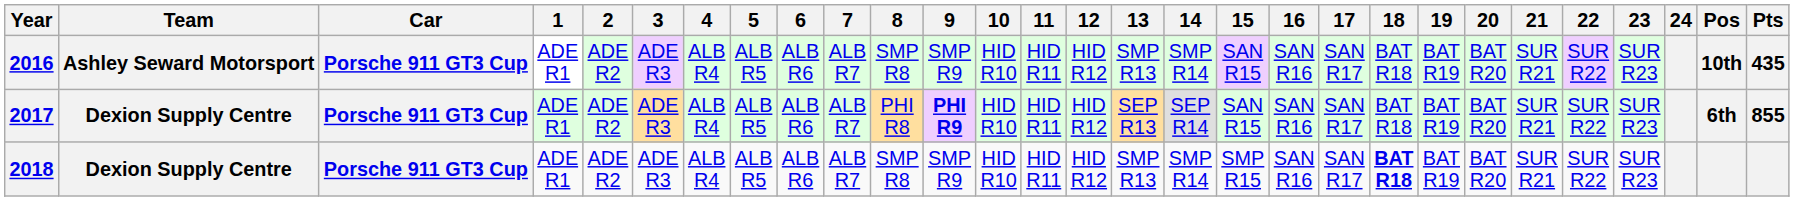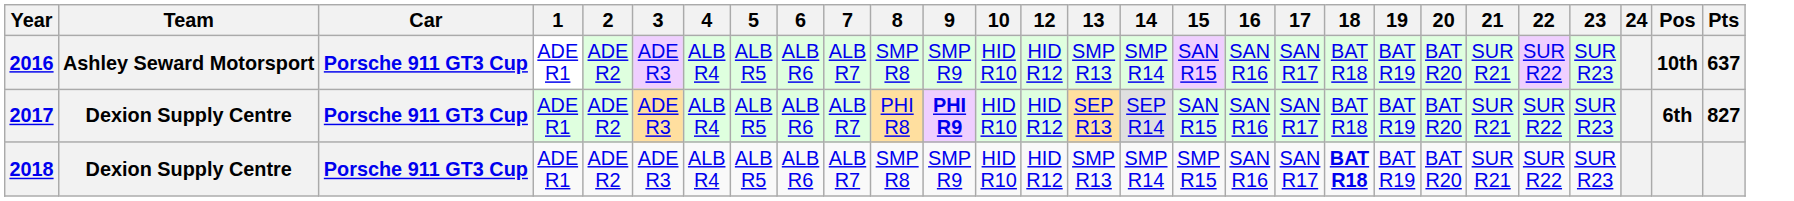- column: 11 | HID R11 | HID R11 | HID R11
2016 | Pts: 435 -> 637
2017 | Pts: 855 -> 827
